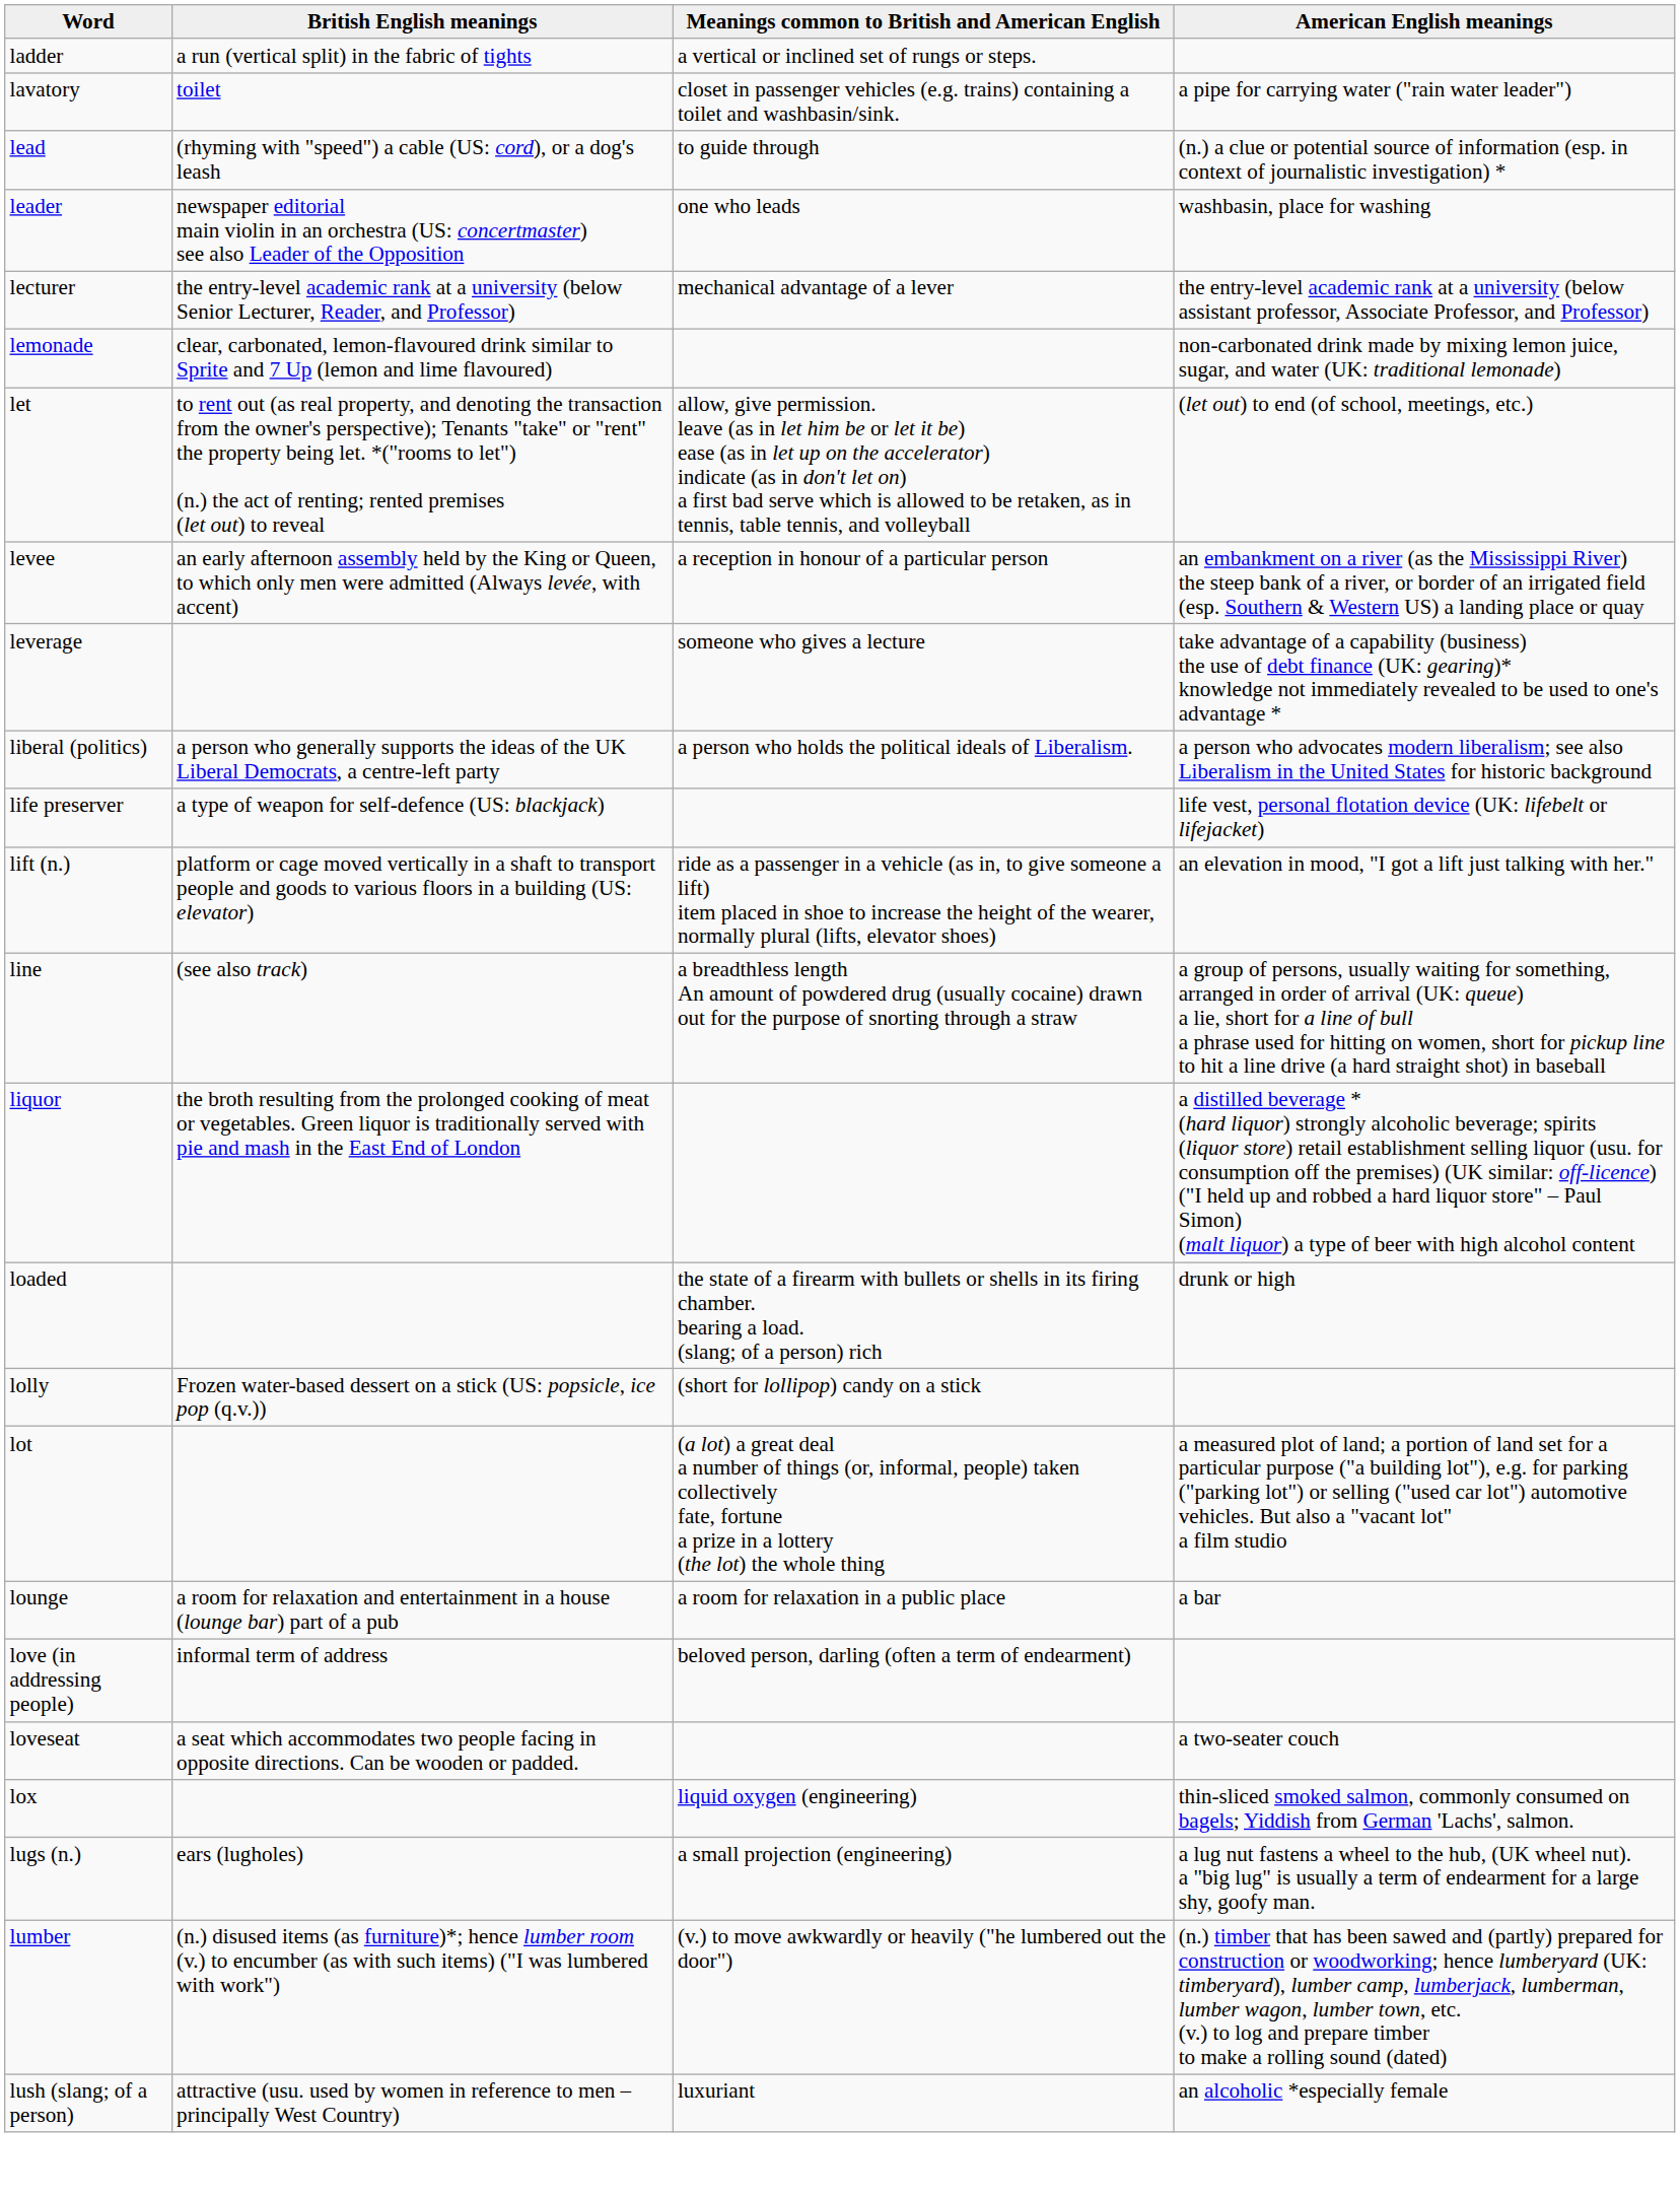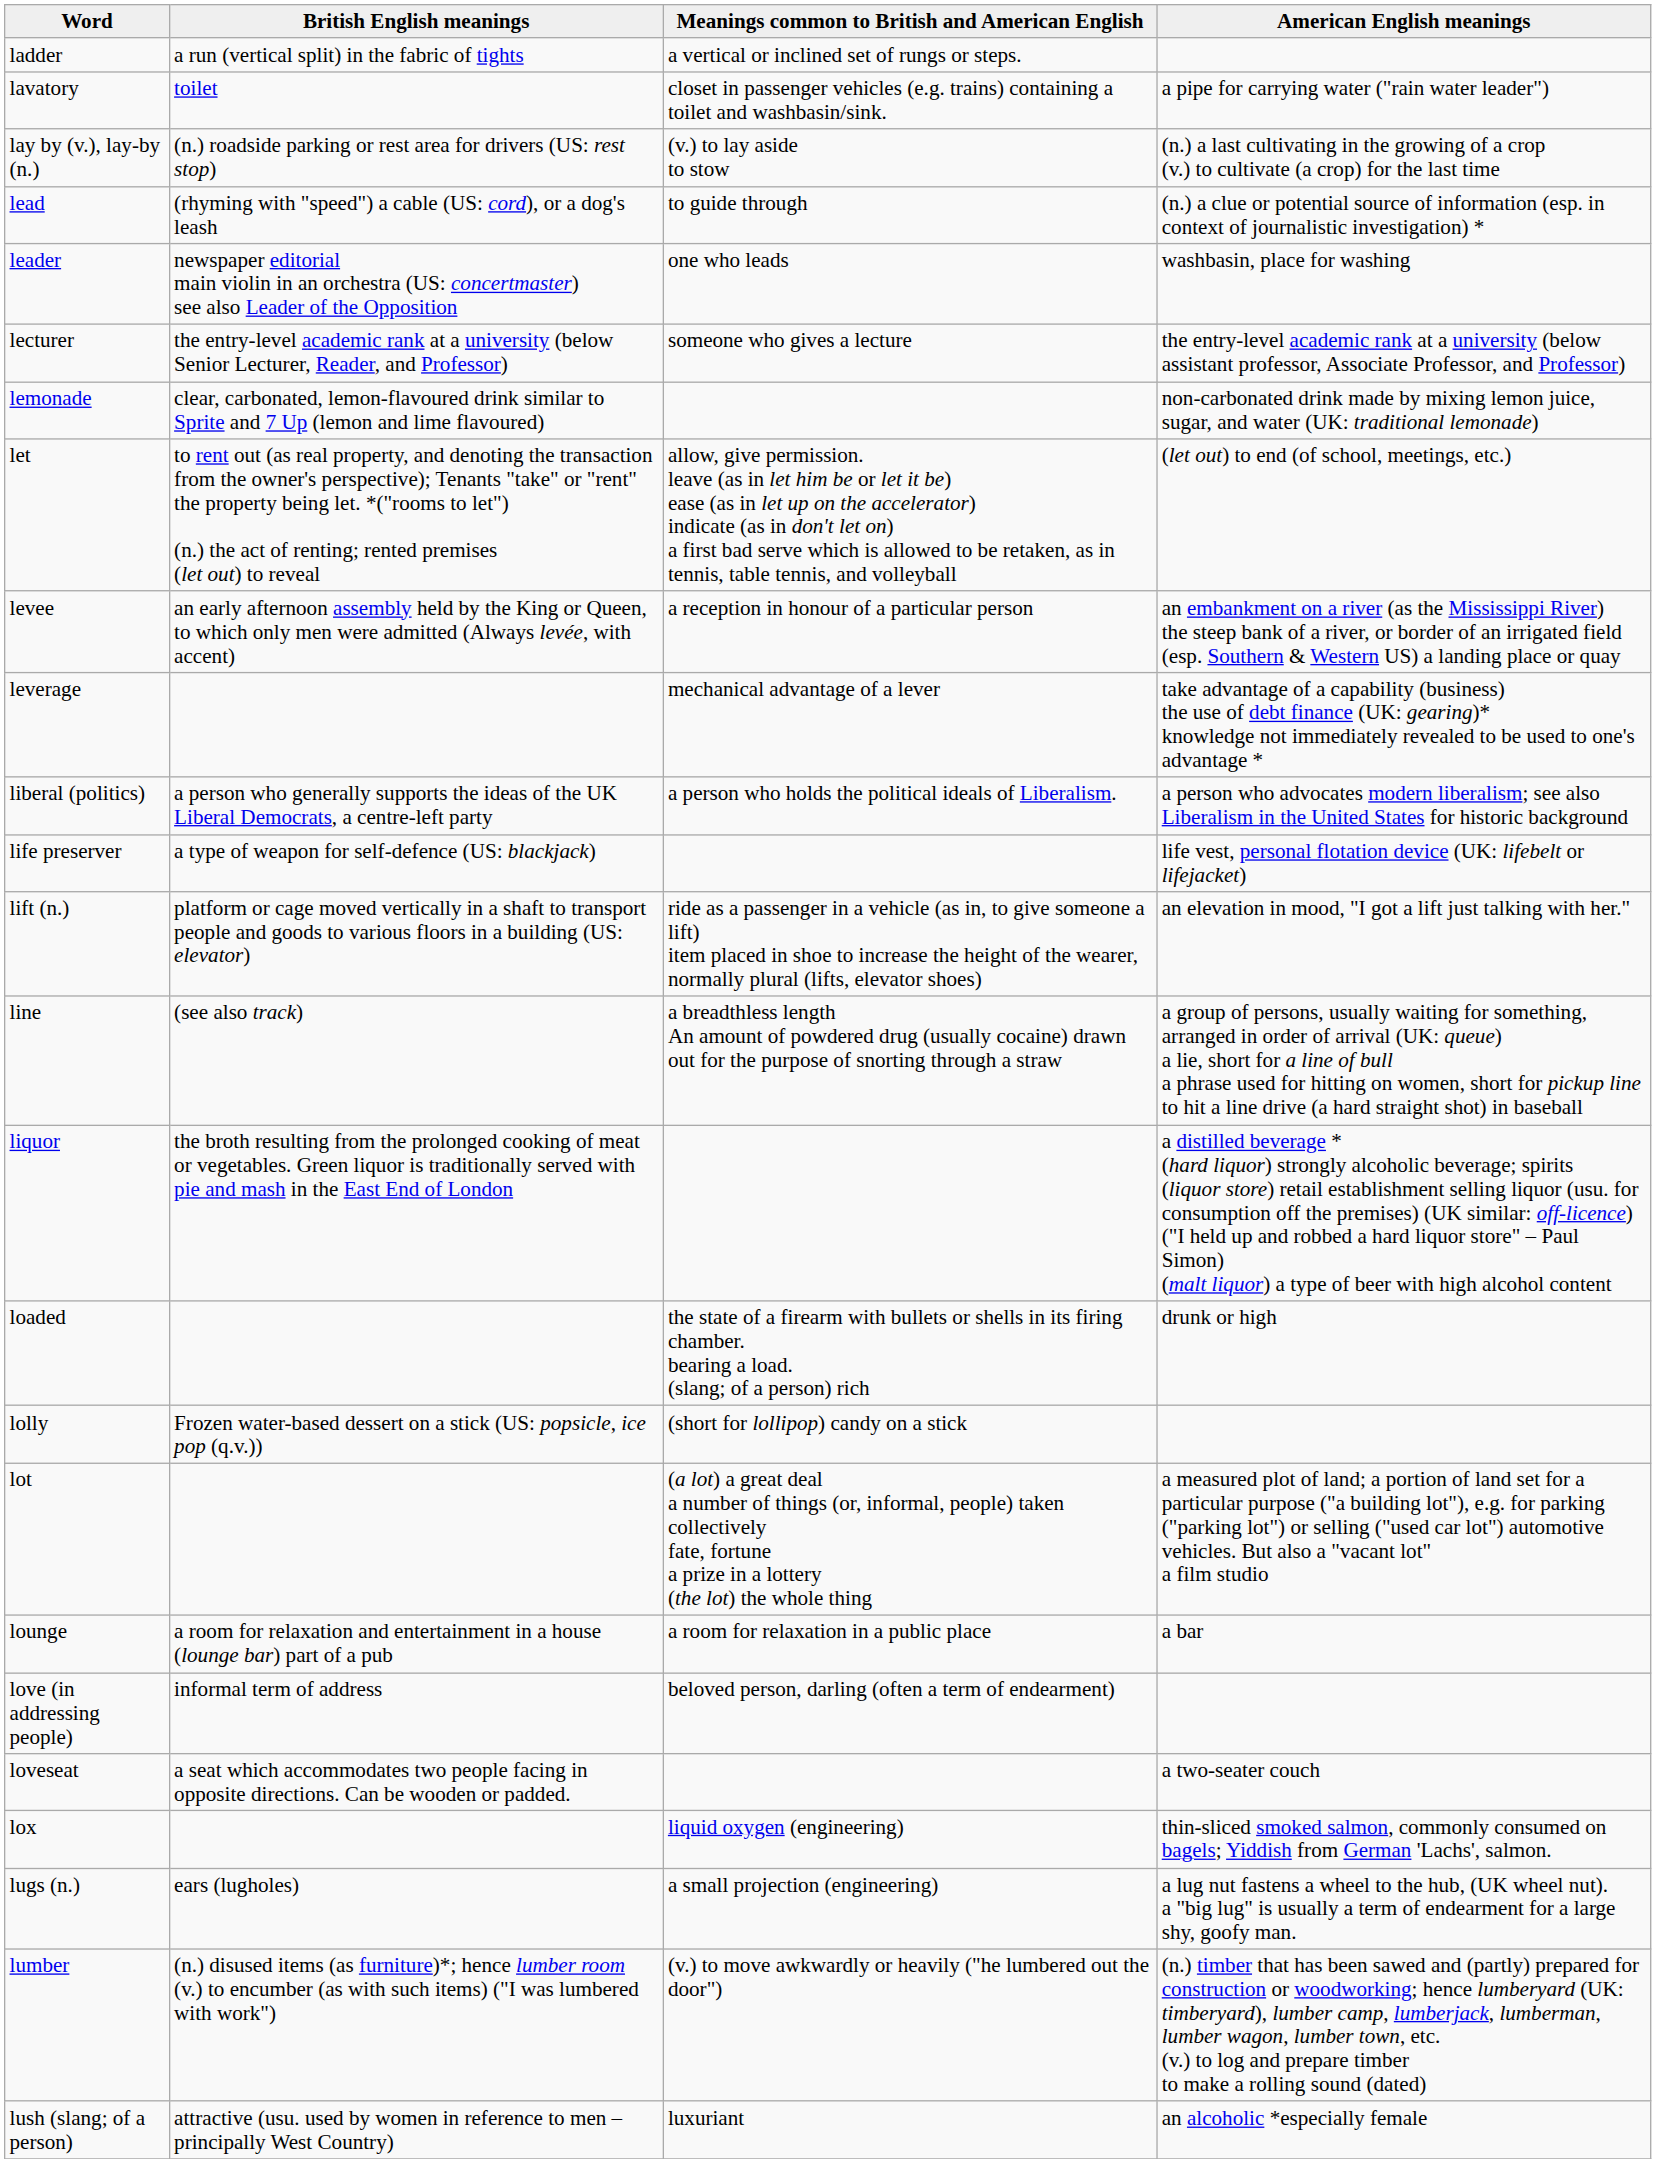+ row: lay by (v.), lay-by (n.) | (n.) roadside parking or rest area for drivers (US: rest stop) | (v.) to lay aside to stow | (n.) a last cultivating in the growing of a crop (v.) to cultivate (a crop) for the last time
lecturer | Meanings common to British and American English: mechanical advantage of a lever -> someone who gives a lecture
leverage | Meanings common to British and American English: someone who gives a lecture -> mechanical advantage of a lever
